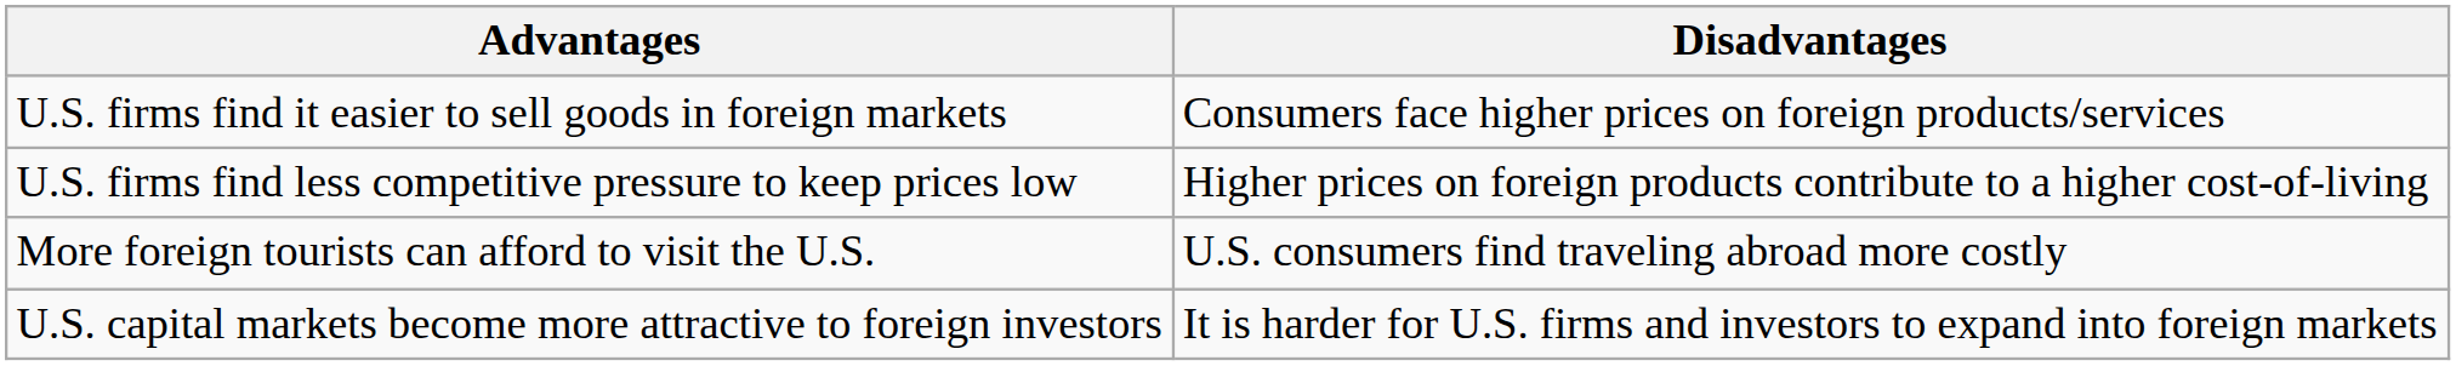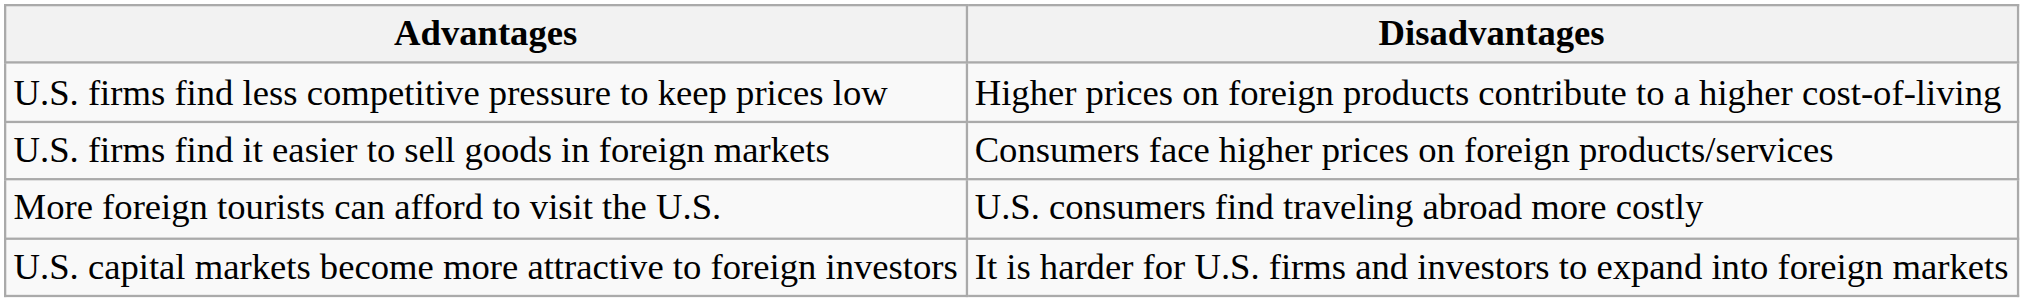rows swapped: U.S. firms find it easier to sell goods in foreign markets <-> U.S. firms find less competitive pressure to keep prices low
